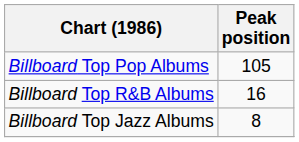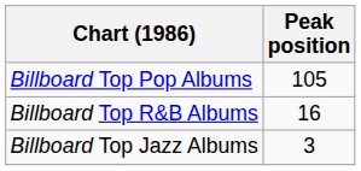Billboard Top Jazz Albums | Peak position: 8 -> 3
